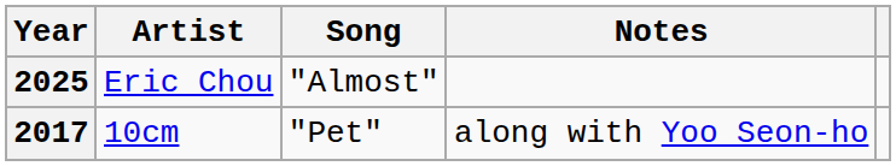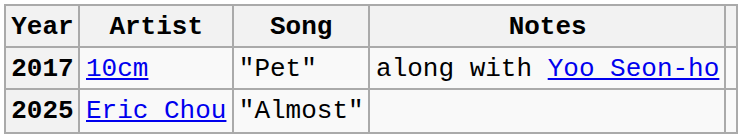rows swapped: 2017 <-> 2025
